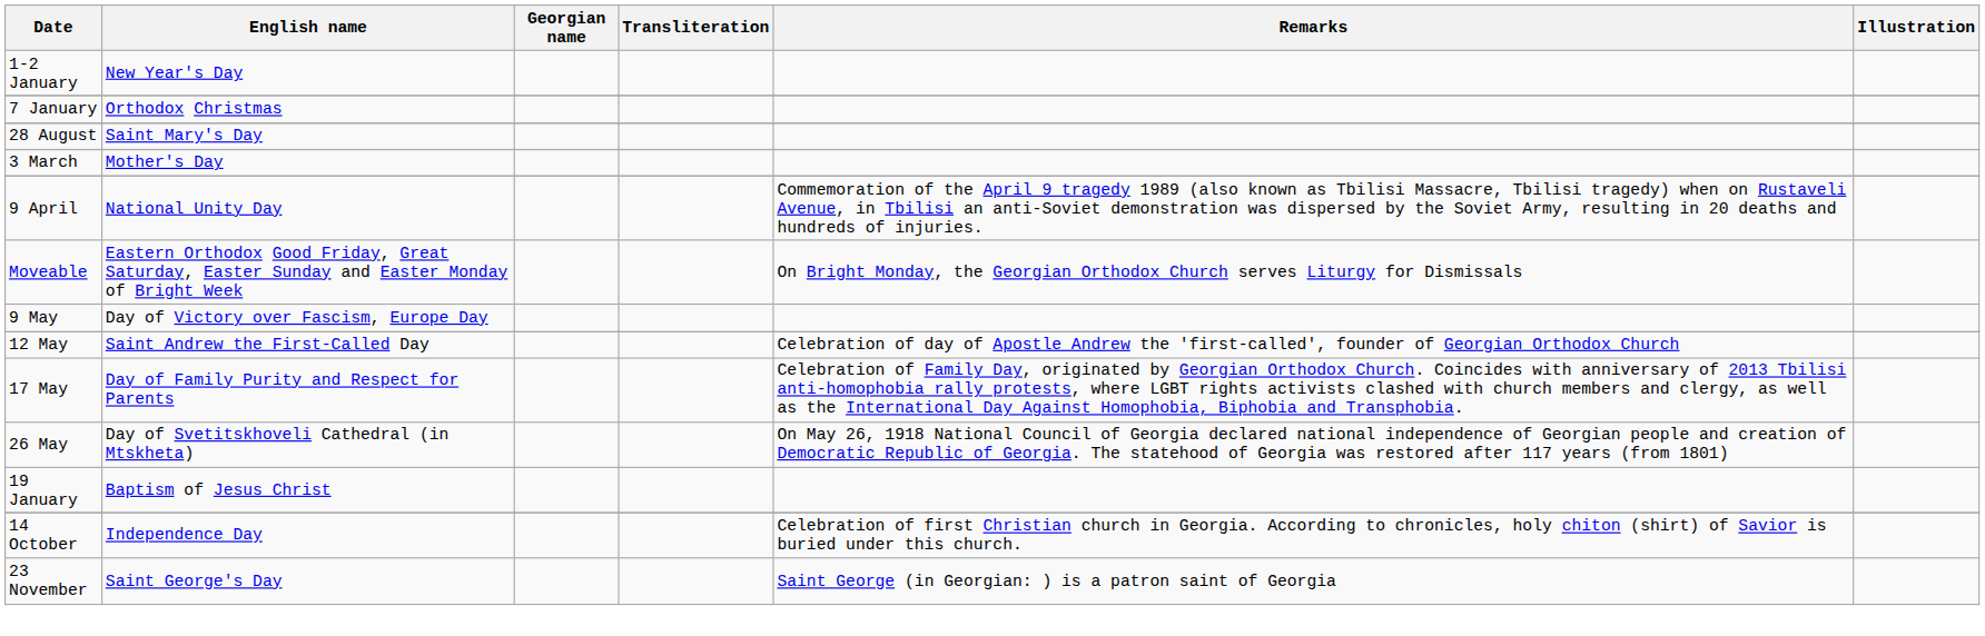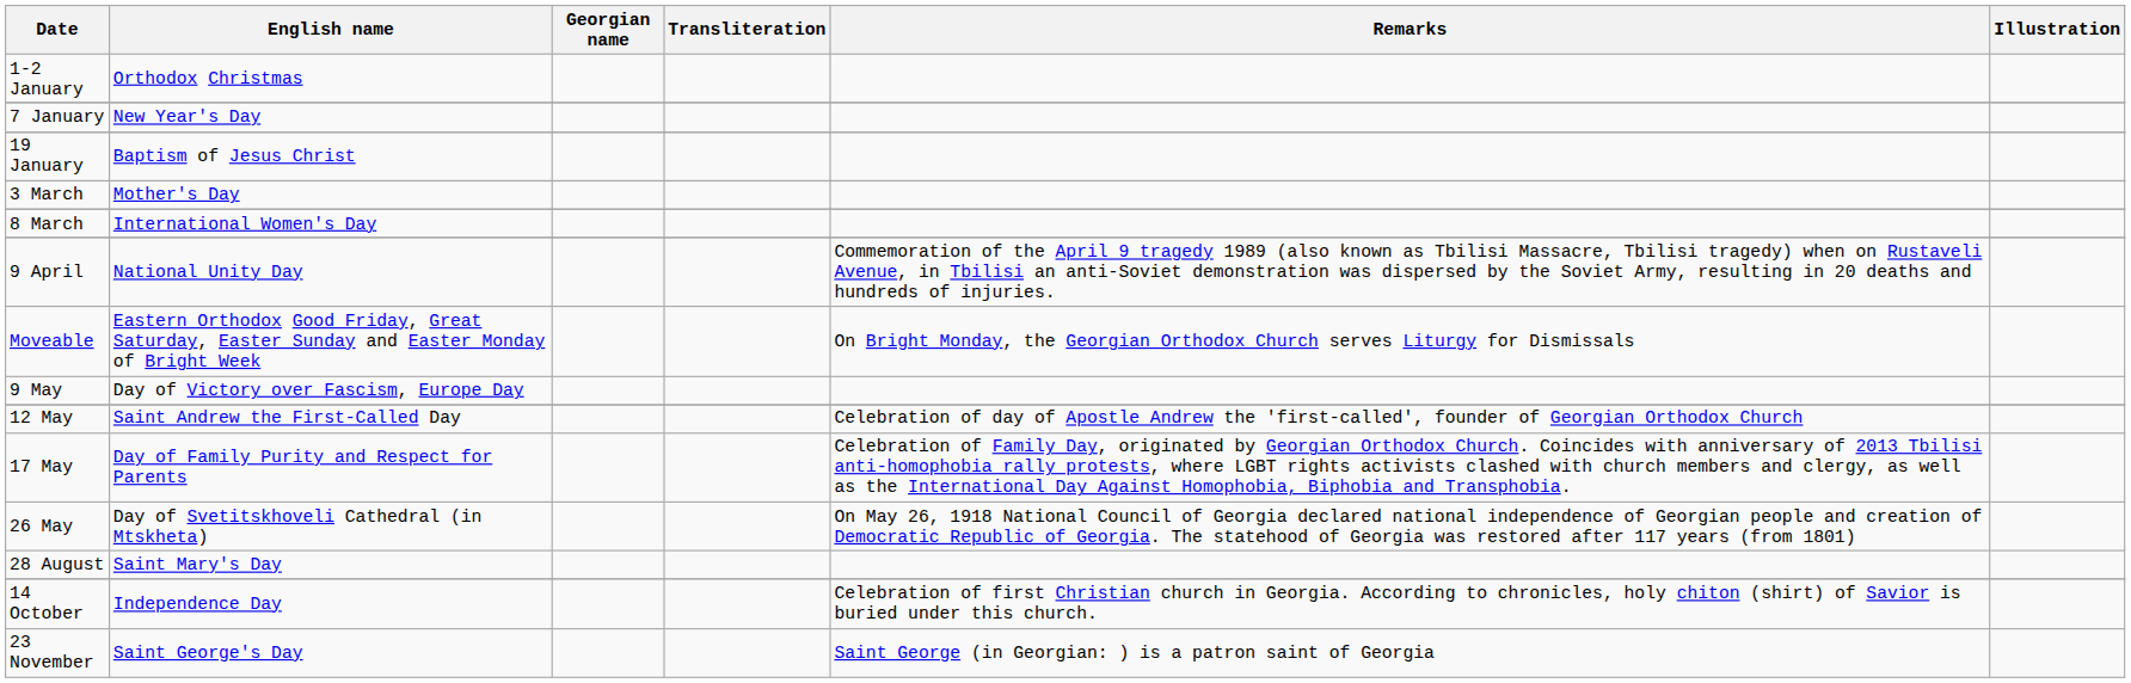1-2 January | English name: New Year's Day -> Orthodox Christmas
7 January | English name: Orthodox Christmas -> New Year's Day
rows swapped: 19 January <-> 28 August
+ row: 8 March | International Women's Day
